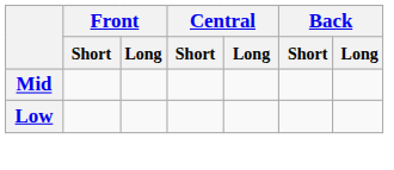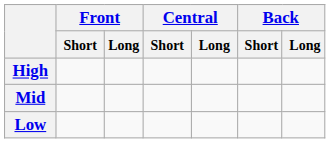+ row: High
